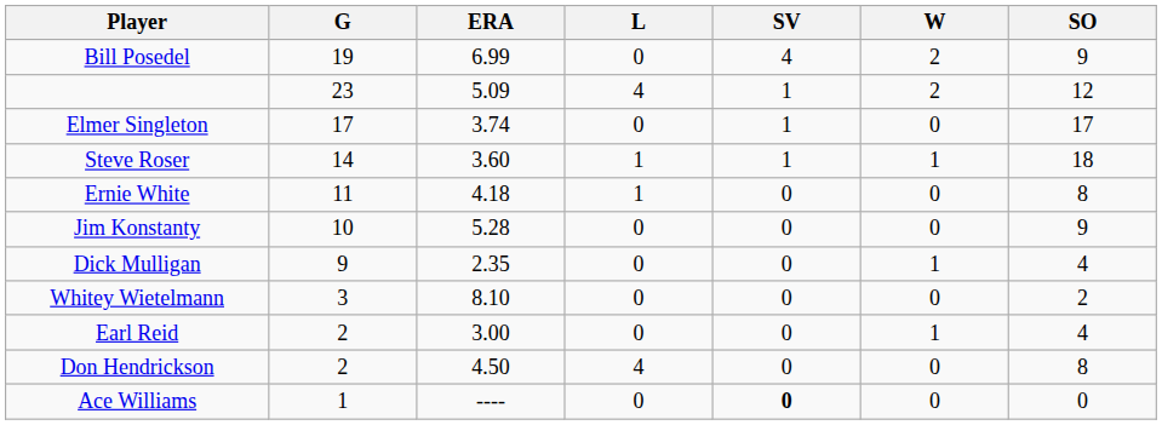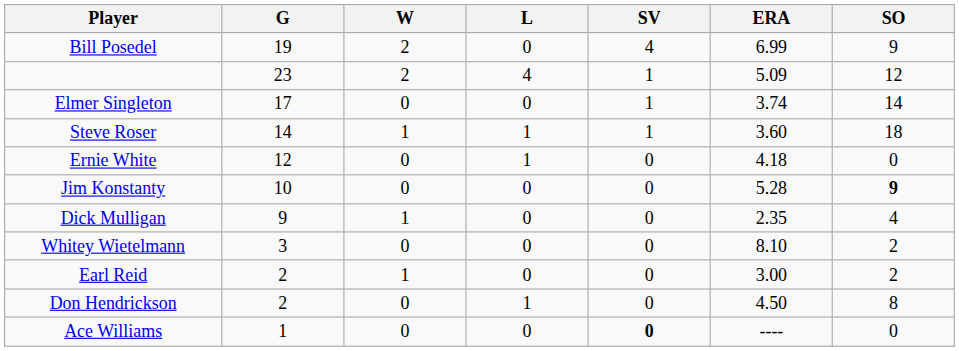columns swapped: W <-> ERA
Elmer Singleton | SO: 17 -> 14
Ernie White | G: 11 -> 12
Ernie White | SO: 8 -> 0
Jim Konstanty | SO: normal -> bold
Earl Reid | SO: 4 -> 2
Don Hendrickson | L: 4 -> 1
